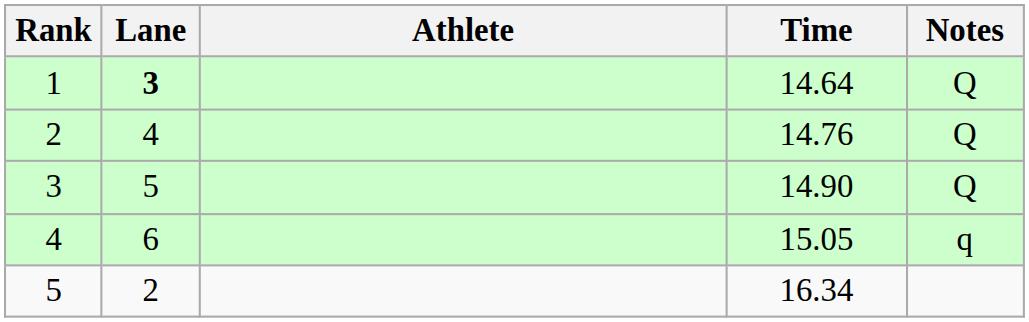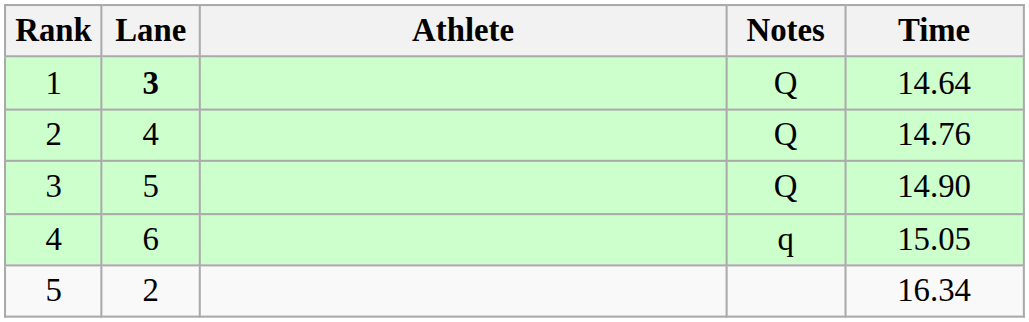columns swapped: Time <-> Notes
